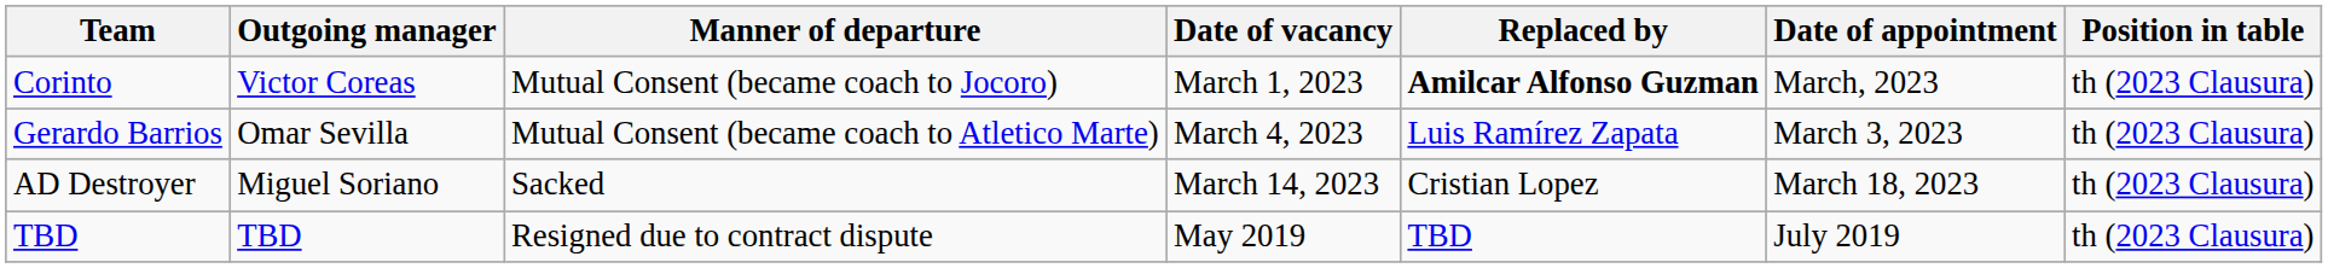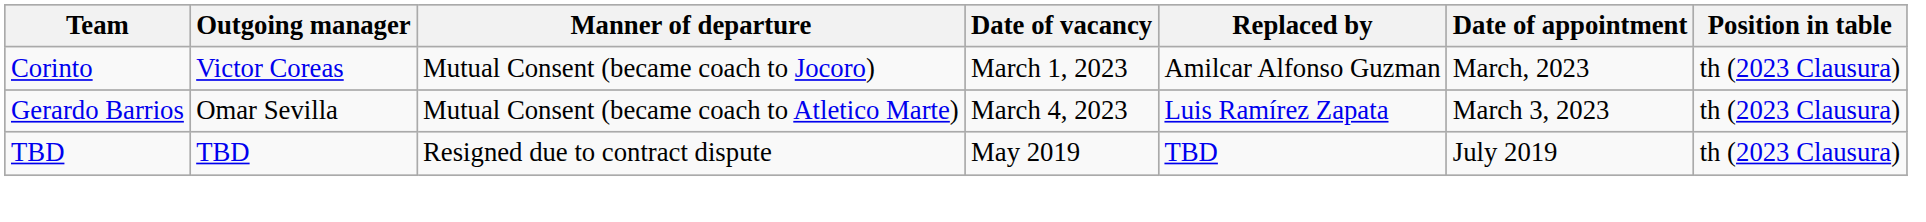Corinto | Replaced by: bold -> normal
- row: AD Destroyer | Miguel Soriano | Sacked | March 14, 2023 | Cristian Lopez | March 18, 2023 | th (2023 Clausura)
